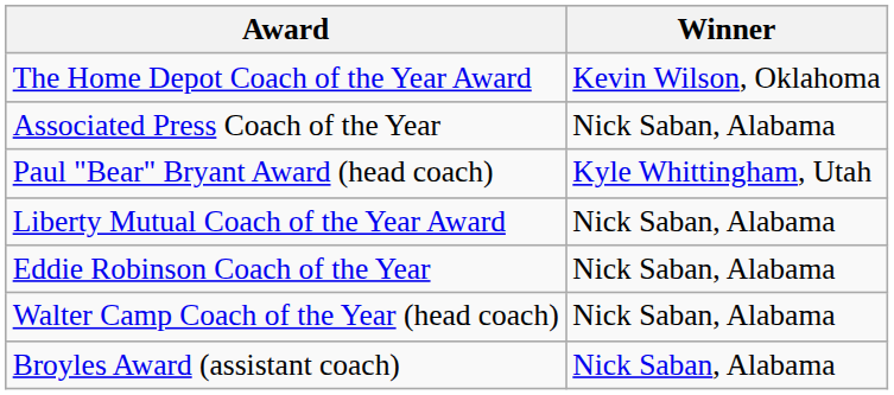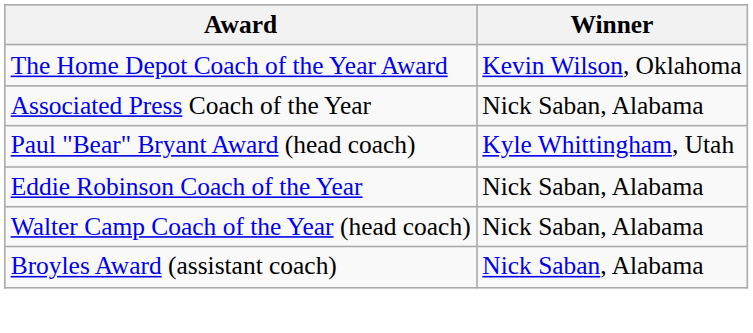- row: Liberty Mutual Coach of the Year Award | Nick Saban, Alabama
